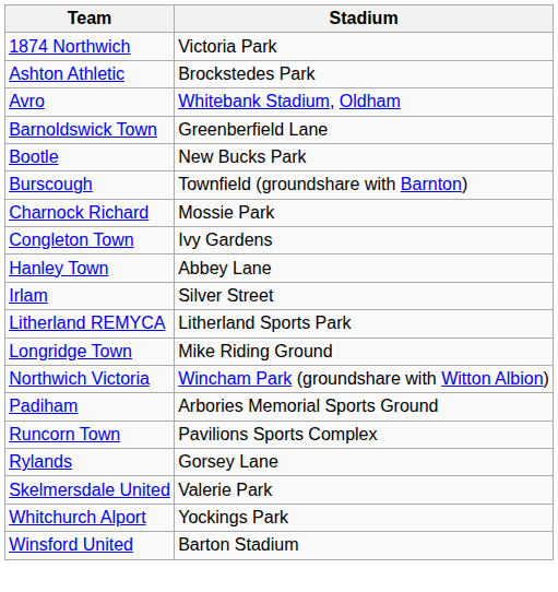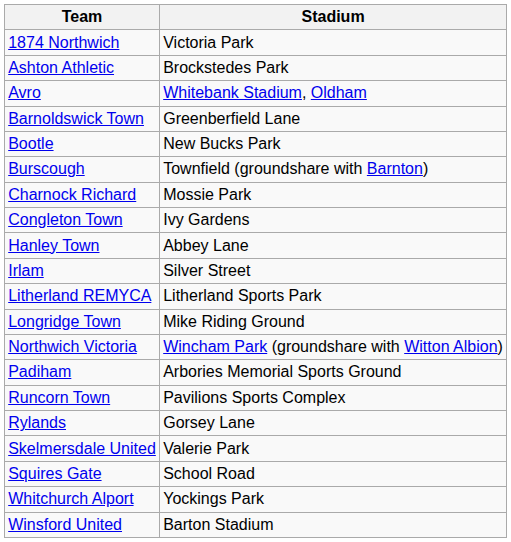+ row: Squires Gate | School Road
